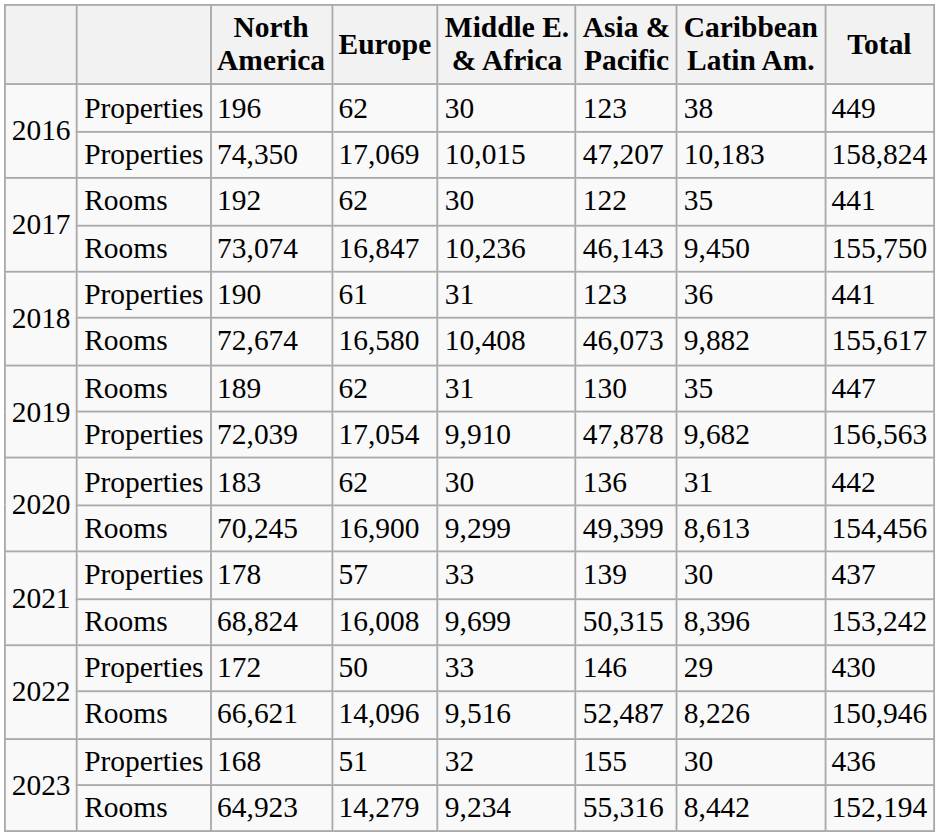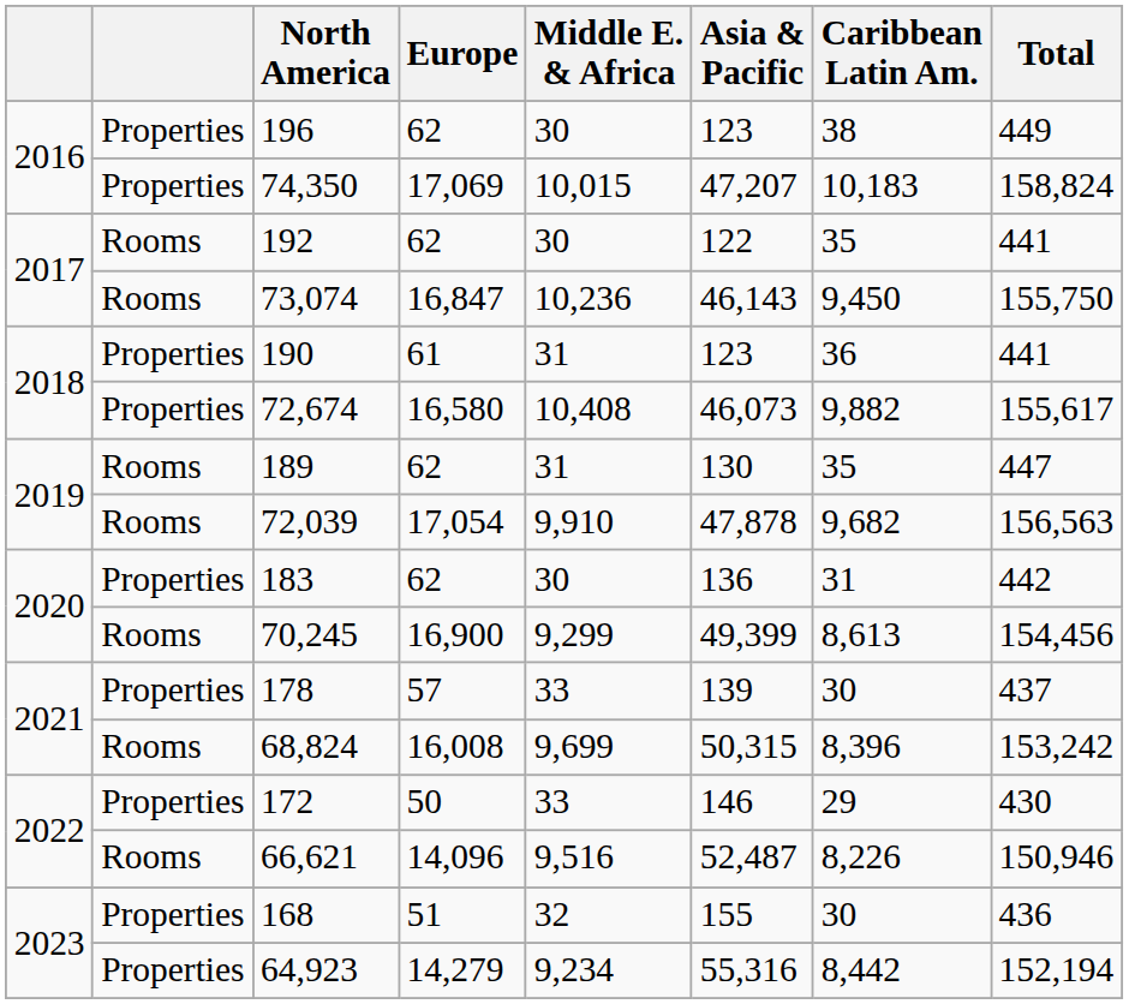72,674 | column 2: Rooms -> Properties
72,039 | column 2: Properties -> Rooms
64,923 | column 2: Rooms -> Properties
